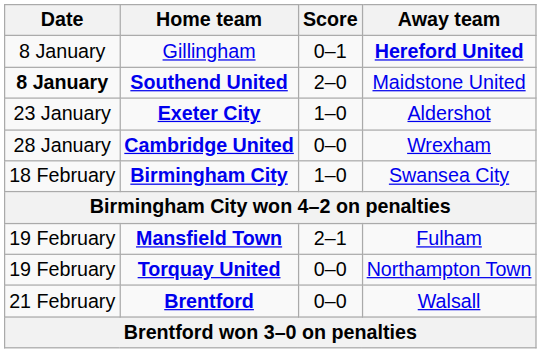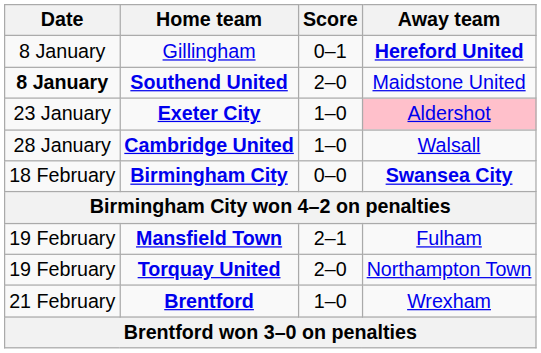Exeter City | Away team: no background -> pink background
Cambridge United | Score: 0–0 -> 1–0
Cambridge United | Away team: Wrexham -> Walsall
Birmingham City | Score: 1–0 -> 0–0
Birmingham City | Away team: normal -> bold
Torquay United | Score: 0–0 -> 2–0
Brentford | Score: 0–0 -> 1–0
Brentford | Away team: Walsall -> Wrexham
